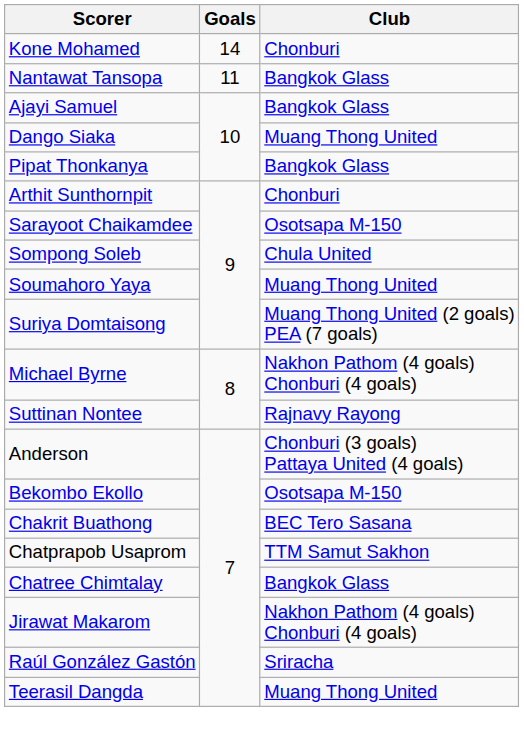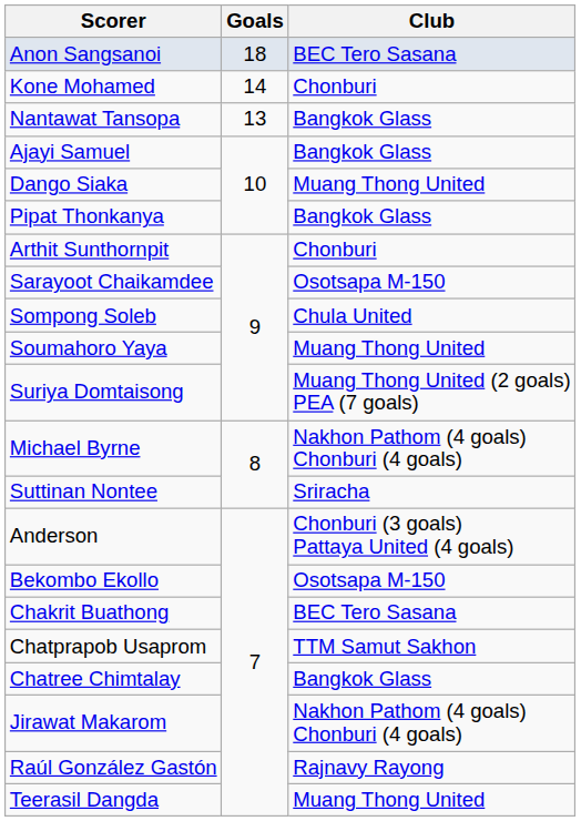+ row: Anon Sangsanoi | 18 | BEC Tero Sasana
Nantawat Tansopa | Goals: 11 -> 13
Suttinan Nontee | Club: Rajnavy Rayong -> Sriracha
Raúl González Gastón | Club: Sriracha -> Rajnavy Rayong
